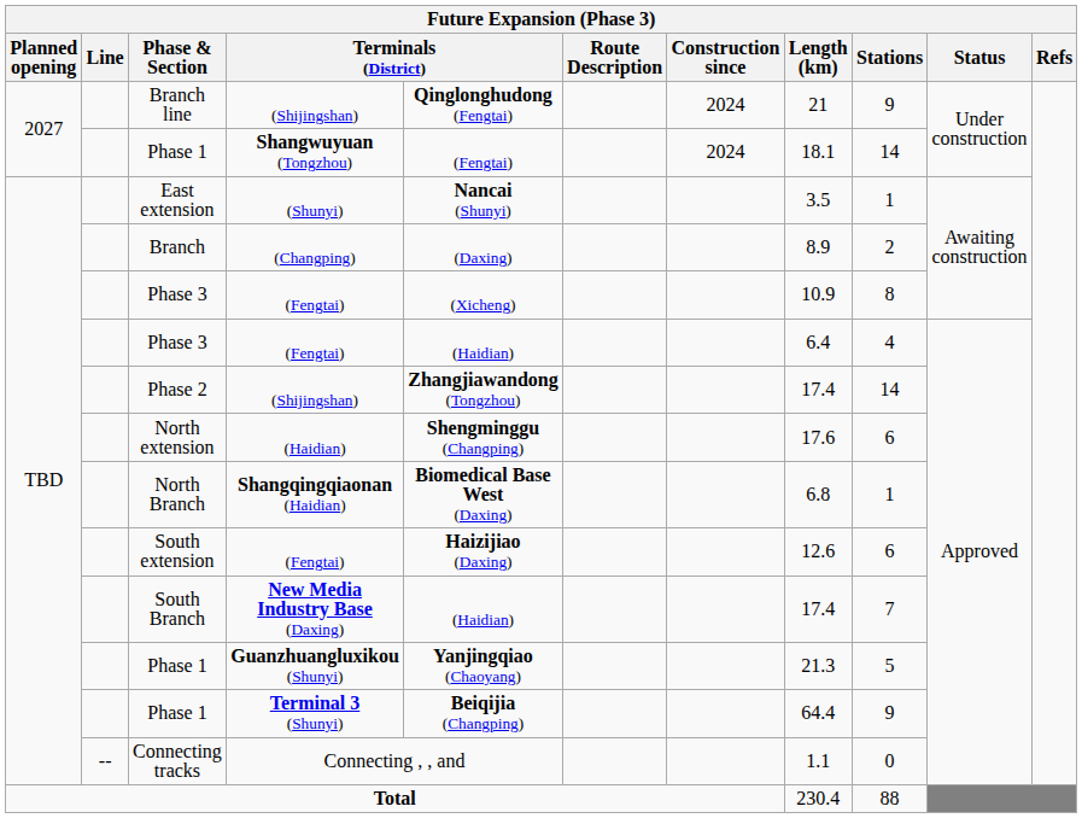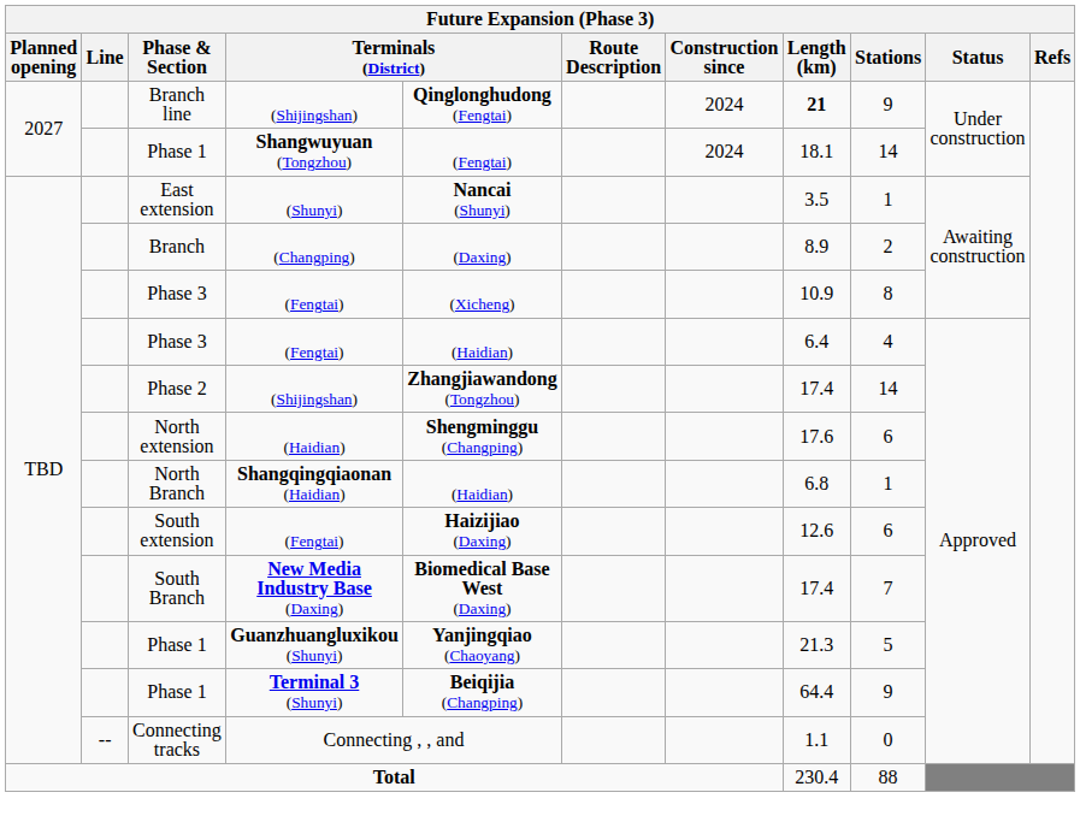Branch line | Length (km): normal -> bold
North Branch | column 5: Biomedical Base West (Daxing) -> (Haidian)
South Branch | column 5: (Haidian) -> Biomedical Base West (Daxing)
